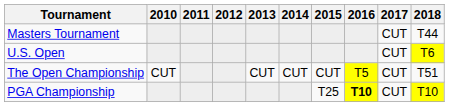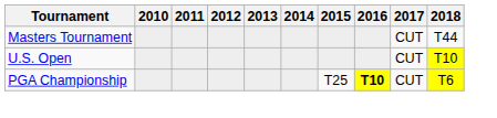U.S. Open | 2018: T6 -> T10
- row: The Open Championship | CUT | CUT | CUT | CUT | T5 | CUT | T51
PGA Championship | 2018: T10 -> T6
